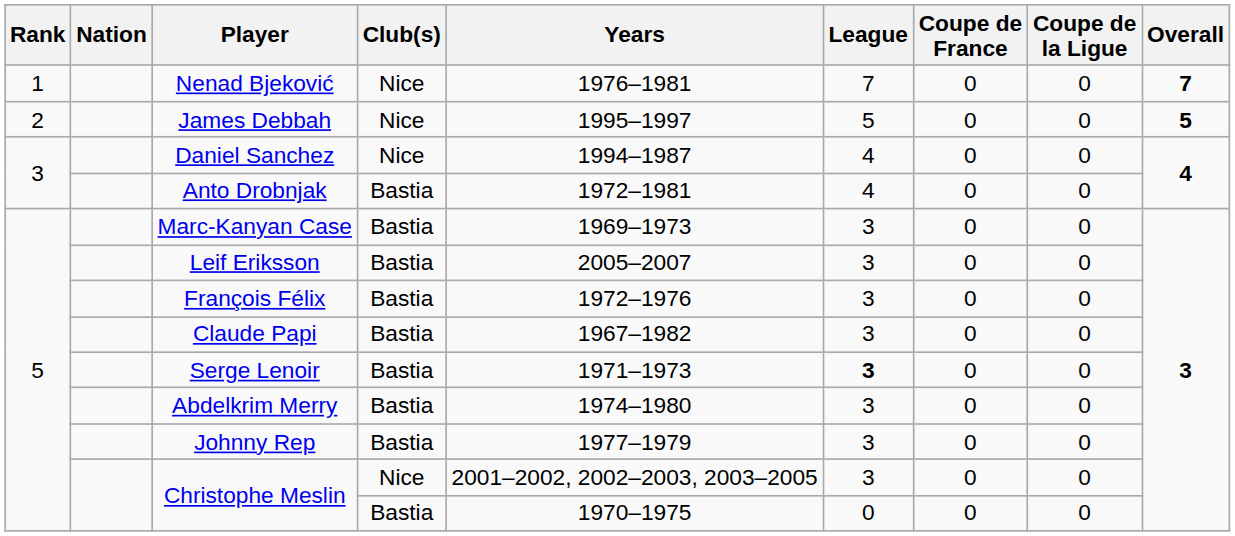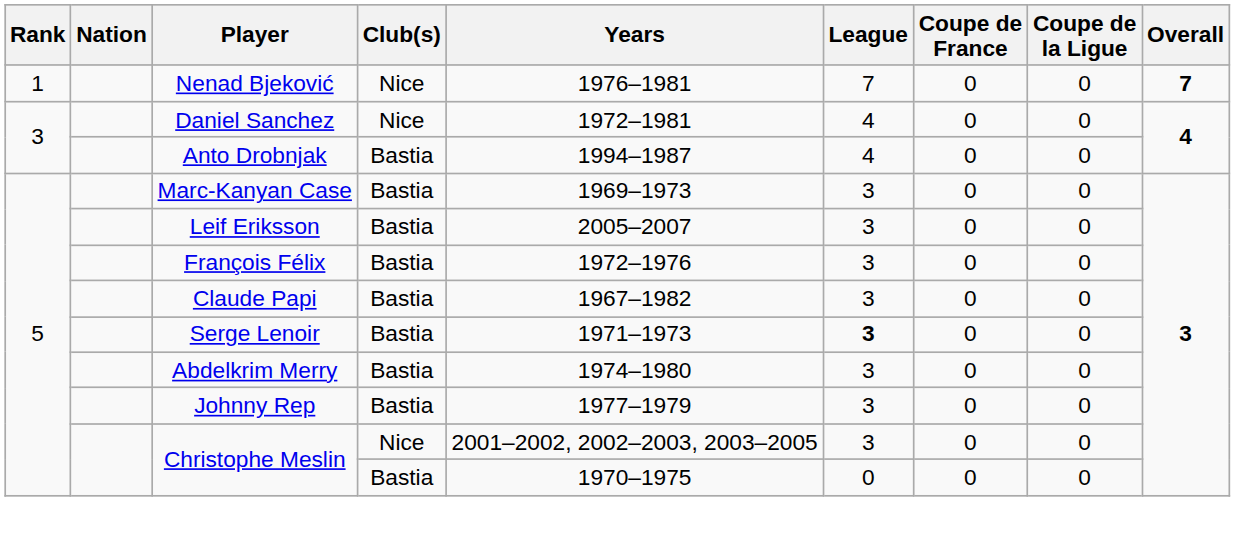- row: 2 | James Debbah | Nice | 1995–1997 | 5 | 0 | 0 | 5
Daniel Sanchez | Years: 1994–1987 -> 1972–1981
Anto Drobnjak | Years: 1972–1981 -> 1994–1987
